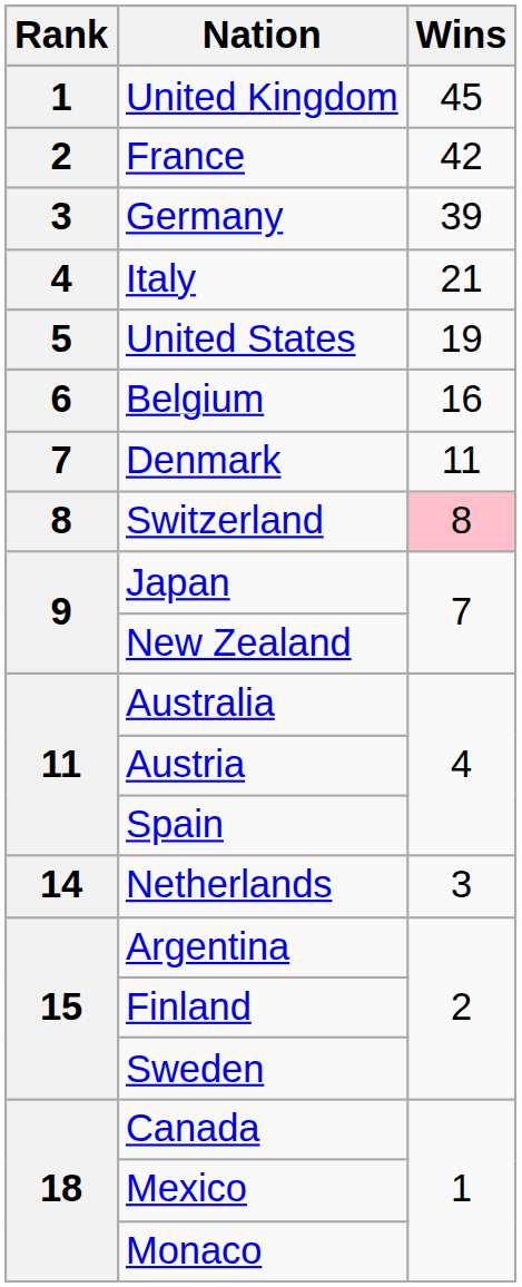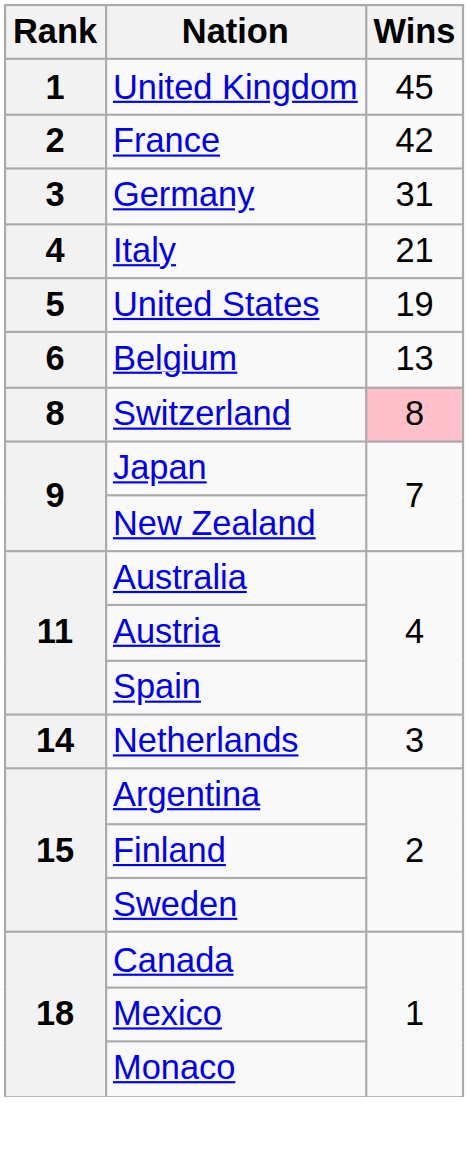Germany | Wins: 39 -> 31
Belgium | Wins: 16 -> 13
- row: 7 | Denmark | 11
